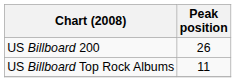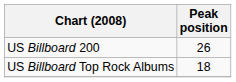US Billboard Top Rock Albums | Peak position: 11 -> 18
